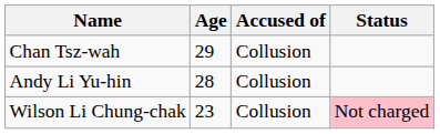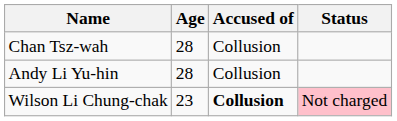Chan Tsz-wah | Age: 29 -> 28
Wilson Li Chung-chak | Accused of: normal -> bold
